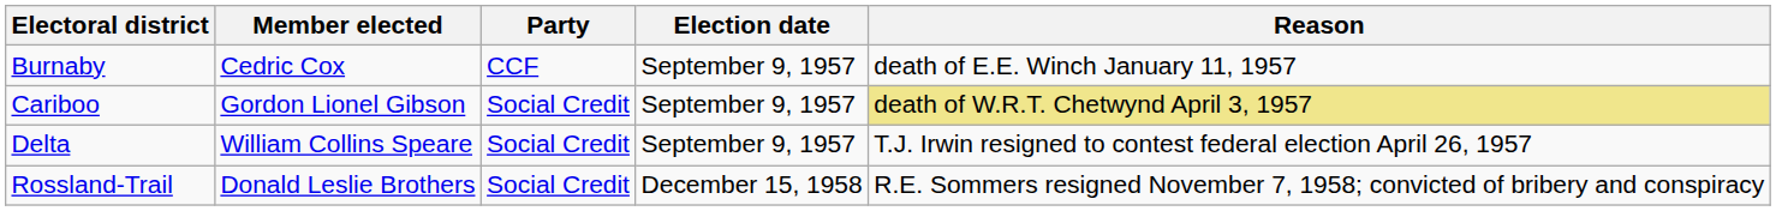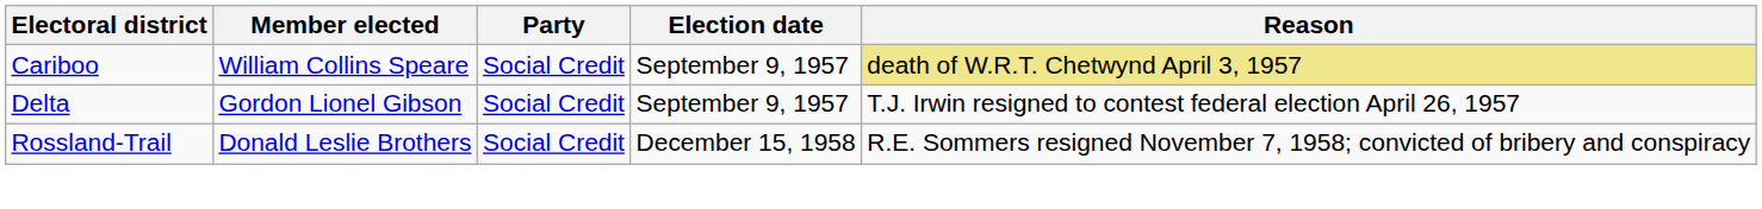- row: Burnaby | Cedric Cox | CCF | September 9, 1957 | death of E.E. Winch January 11, 1957
Cariboo | Member elected: Gordon Lionel Gibson -> William Collins Speare
Delta | Member elected: William Collins Speare -> Gordon Lionel Gibson
